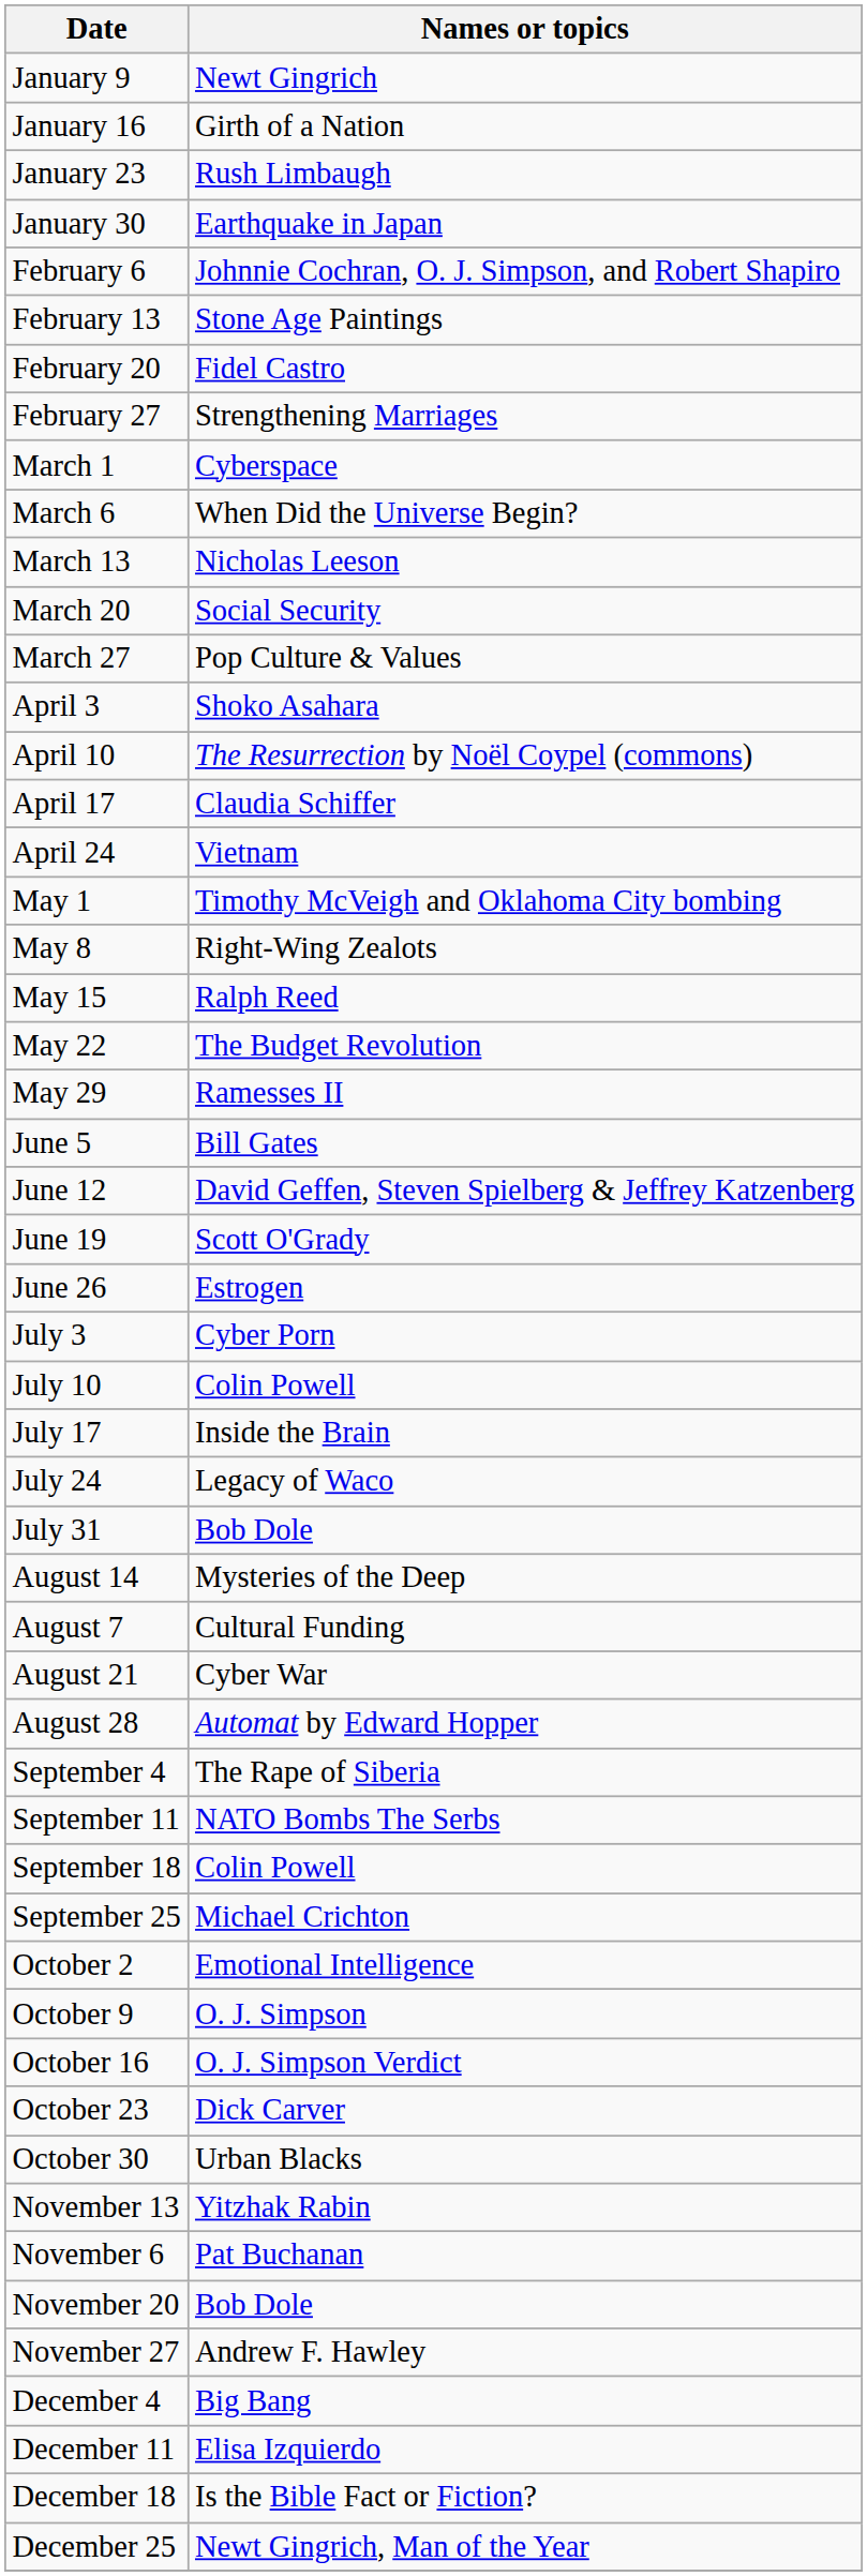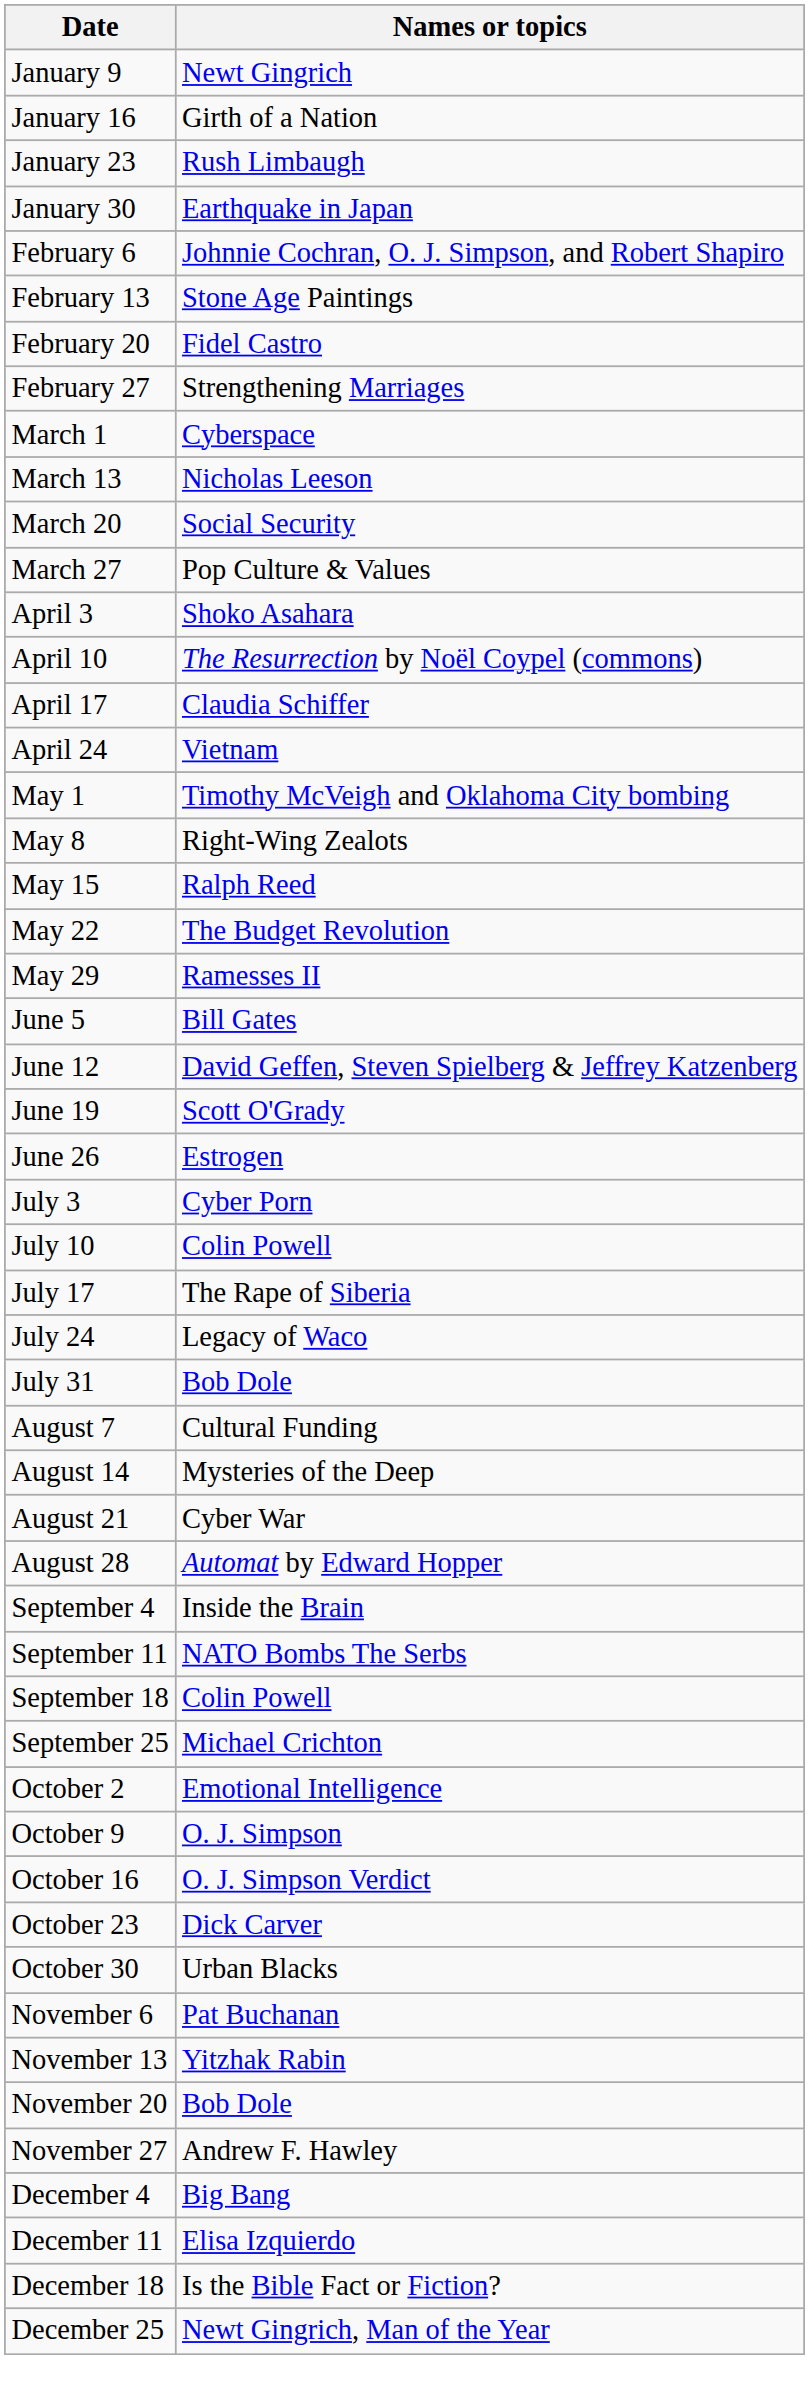- row: March 6 | When Did the Universe Begin?
July 17 | Names or topics: Inside the Brain -> The Rape of Siberia
rows swapped: August 7 <-> August 14
September 4 | Names or topics: The Rape of Siberia -> Inside the Brain
rows swapped: November 6 <-> November 13
